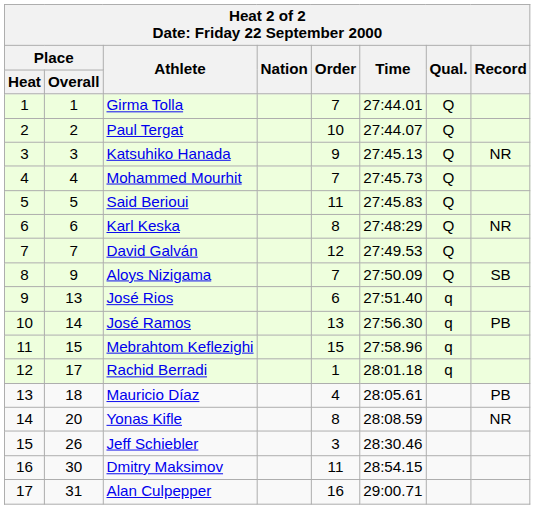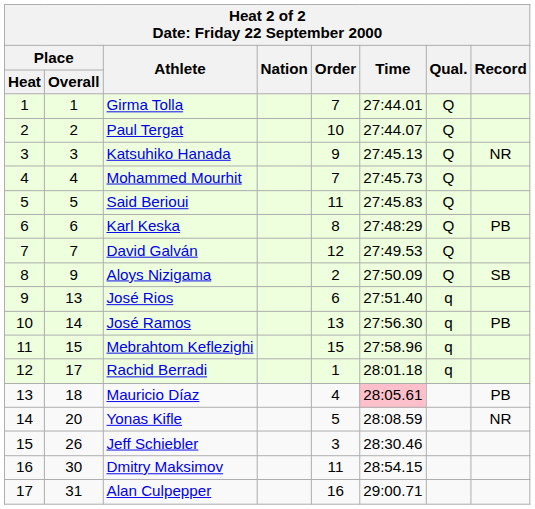Karl Keska | Record: NR -> PB
Aloys Nizigama | Order: 7 -> 2
Mauricio Díaz | Time: no background -> pink background
Yonas Kifle | Order: 8 -> 5
